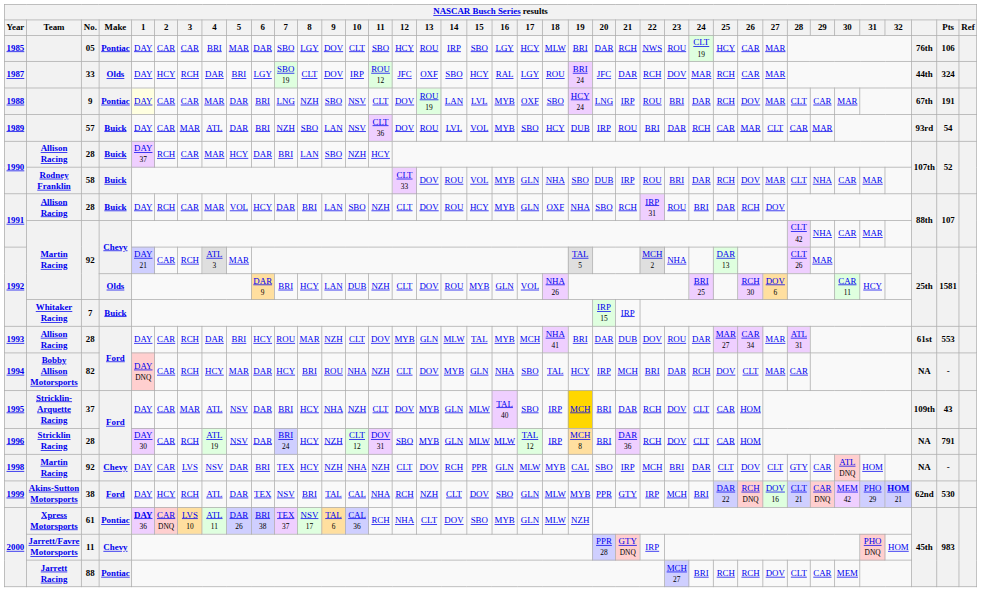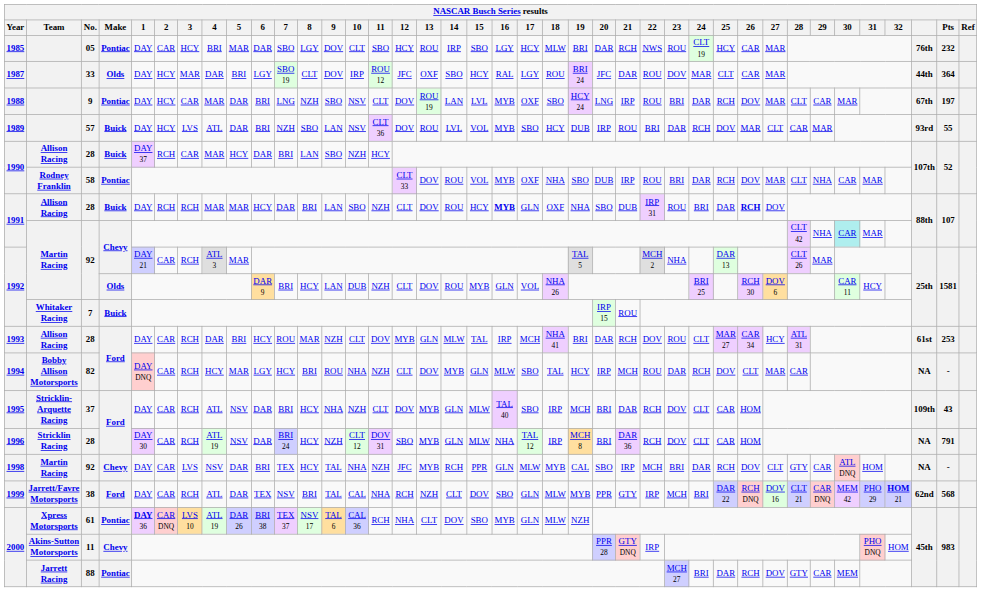1985 | 3: CAR -> HCY
1985 | Pts: 106 -> 232
1987 | 3: RCH -> MAR
1987 | 22: RCH -> ROU
1987 | 25: RCH -> CLT
1987 | Pts: 324 -> 364
1988 | 1: lightyellow background -> no background
1988 | 2: CAR -> HCY
1988 | Pts: 191 -> 197
1989 | 2: CAR -> HCY
1989 | 3: MAR -> LVS
1989 | 25: CAR -> DOV
1989 | Pts: 54 -> 55
1990 / 58 | Make: Buick -> Pontiac
1990 / 58 | 17: GLN -> OXF
1991 / 28 | 3: CAR -> RCH
1991 / 28 | 5: VOL -> MAR
1991 / 28 | 16: normal -> bold
1991 / 28 | 21: RCH -> DUB
1991 / 28 | 26: normal -> bold
1991 / 92 | 30: no background -> paleturquoise background
1992 / 7 | 21: IRP -> ROU
1993 | 16: MYB -> IRP
1993 | 21: DUB -> RCH
1993 | 24: DAR -> CLT
1993 | 27: MAR -> HCY
1993 | Pts: 553 -> 253
1994 | 6: DAR -> LGY
1994 | 16: NHA -> MLW
1994 | 22: BRI -> ROU
1995 | 3: MAR -> RCH
1995 | 19: gold background -> no background
1996 | 16: MLW -> NHA
1998 | 9: NZH -> TAL
1998 | 12: CLT -> JFC
1998 | 13: DOV -> MYB
1998 | 25: CLT -> RCH
1999 | Team: Akins-Sutton Motorsports -> Jarrett/Favre Motorsports
1999 | 2: HCY -> CAR
1999 | Pts: 530 -> 568
2000 / 61 | 4: ATL 11 -> ATL 19
2000 / 11 | Team: Jarrett/Favre Motorsports -> Akins-Sutton Motorsports
2000 / 88 | 25: RCH -> DAR
2000 / 88 | 28: CLT -> GTY
